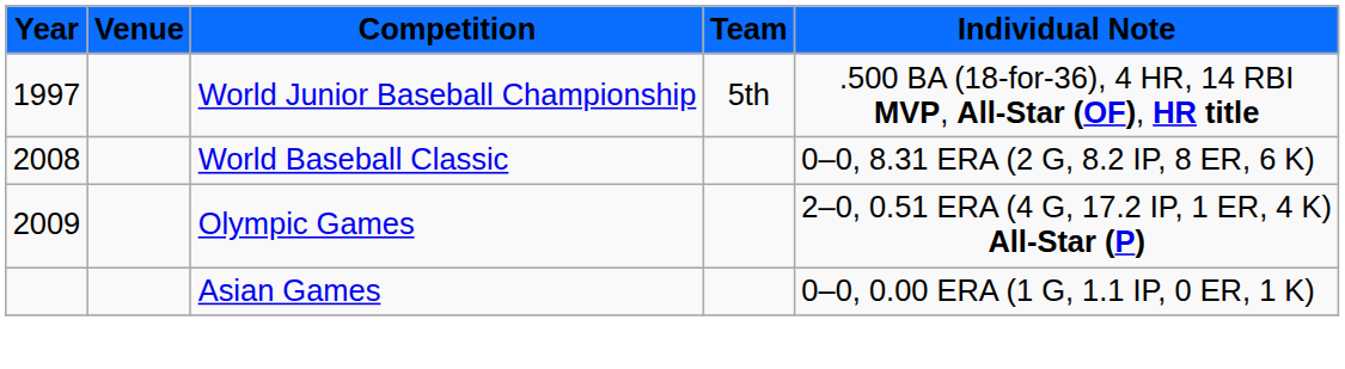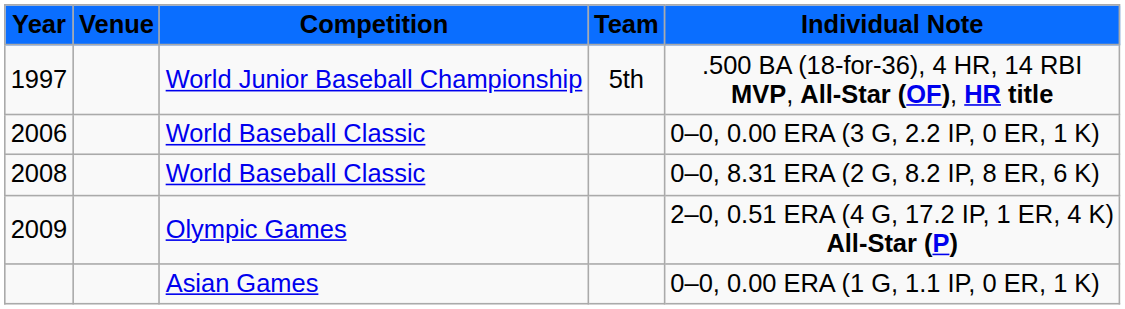+ row: 2006 | World Baseball Classic | 0–0, 0.00 ERA (3 G, 2.2 IP, 0 ER, 1 K)
